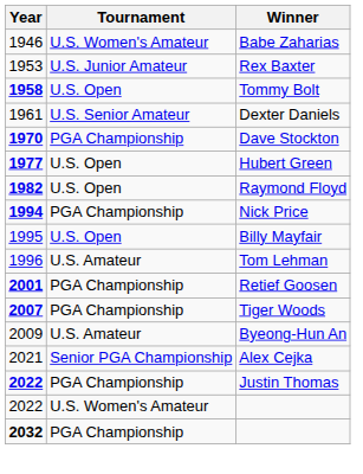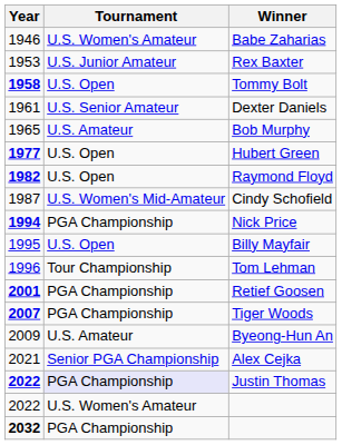+ row: 1965 | U.S. Amateur | Bob Murphy
- row: 1970 | PGA Championship | Dave Stockton
+ row: 1987 | U.S. Women's Mid-Amateur | Cindy Schofield
Tom Lehman | Tournament: U.S. Amateur -> Tour Championship
Justin Thomas | Tournament: no background -> lavender background
